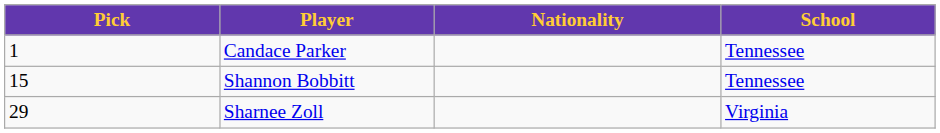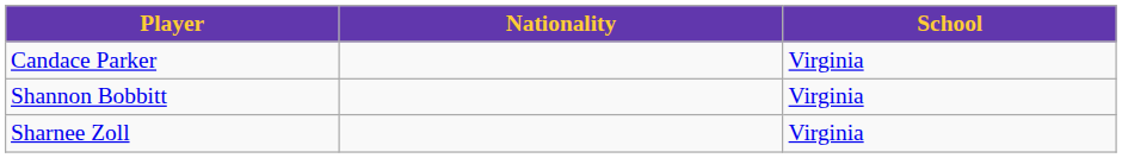- column: Pick | 1 | 15 | 29
Candace Parker | School: Tennessee -> Virginia
Shannon Bobbitt | School: Tennessee -> Virginia
